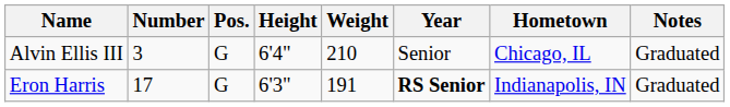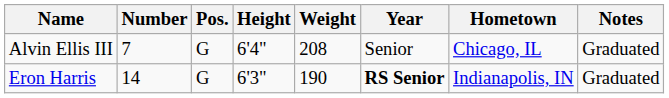Alvin Ellis III | Number: 3 -> 7
Alvin Ellis III | Weight: 210 -> 208
Eron Harris | Number: 17 -> 14
Eron Harris | Weight: 191 -> 190
